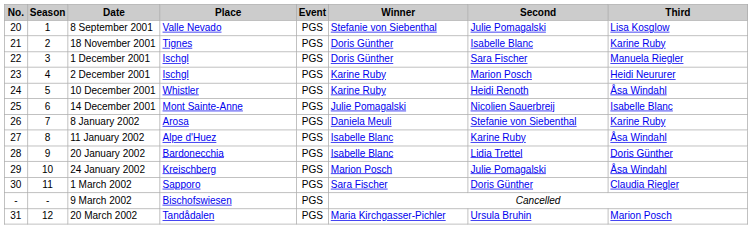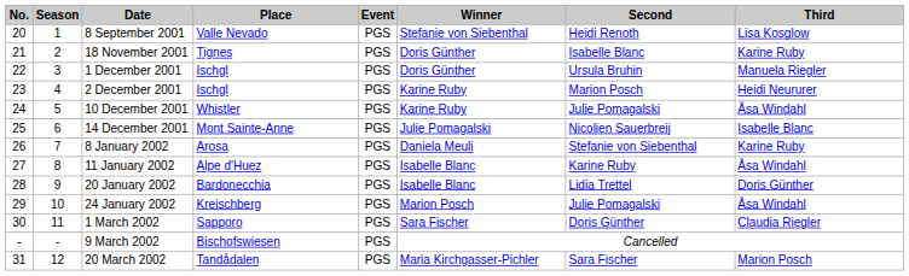8 September 2001 | Second: Julie Pomagalski -> Heidi Renoth
1 December 2001 | Second: Sara Fischer -> Ursula Bruhin
10 December 2001 | Second: Heidi Renoth -> Julie Pomagalski
20 March 2002 | Second: Ursula Bruhin -> Sara Fischer
